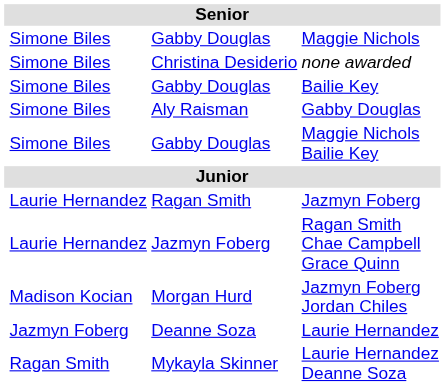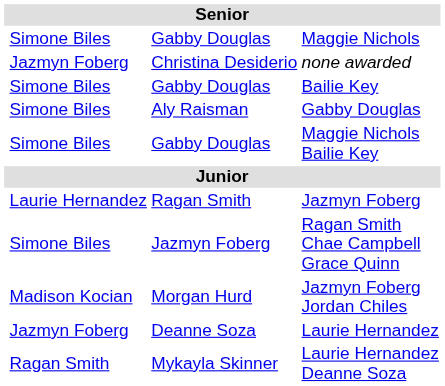none awarded | column 2: Simone Biles -> Jazmyn Foberg
Ragan Smith Chae Campbell Grace Quinn | column 2: Laurie Hernandez -> Simone Biles
